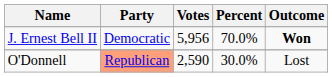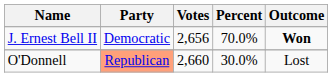J. Ernest Bell II | Votes: 5,956 -> 2,656
O'Donnell | Votes: 2,590 -> 2,660
